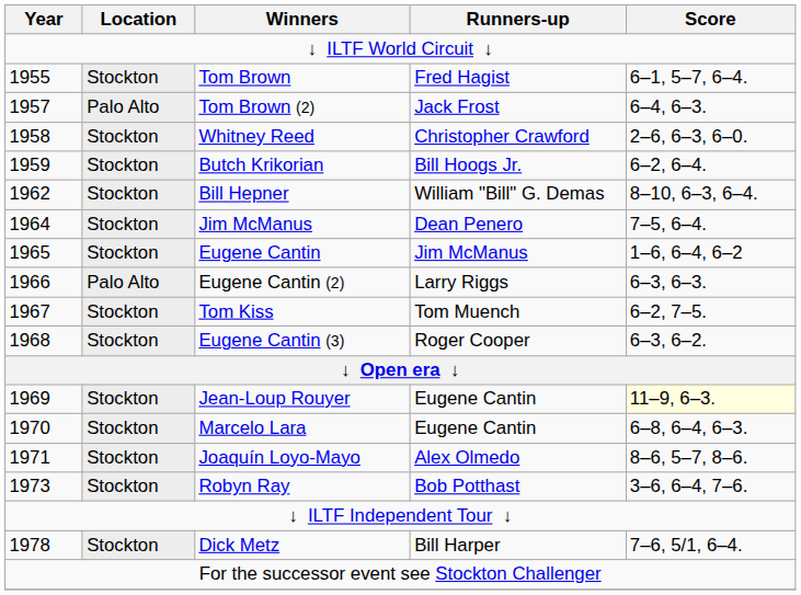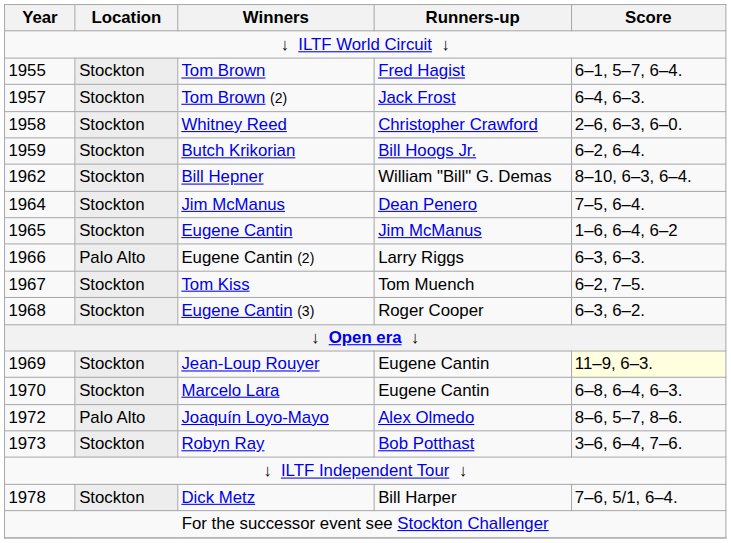Tom Brown (2) | Location: Palo Alto -> Stockton
Joaquín Loyo-Mayo | Year: 1971 -> 1972
Joaquín Loyo-Mayo | Location: Stockton -> Palo Alto
